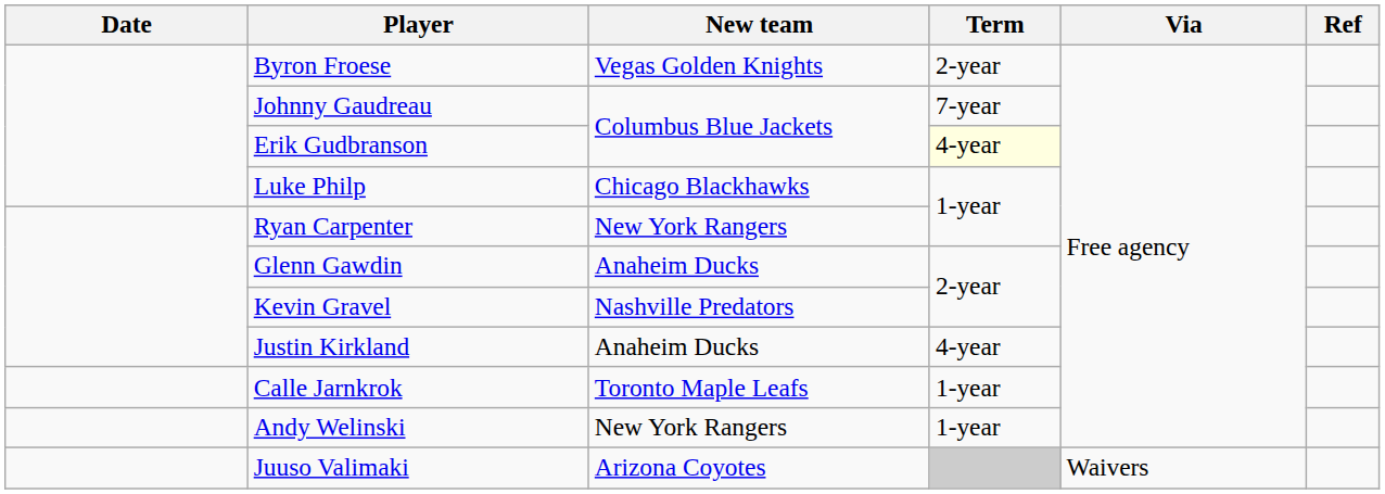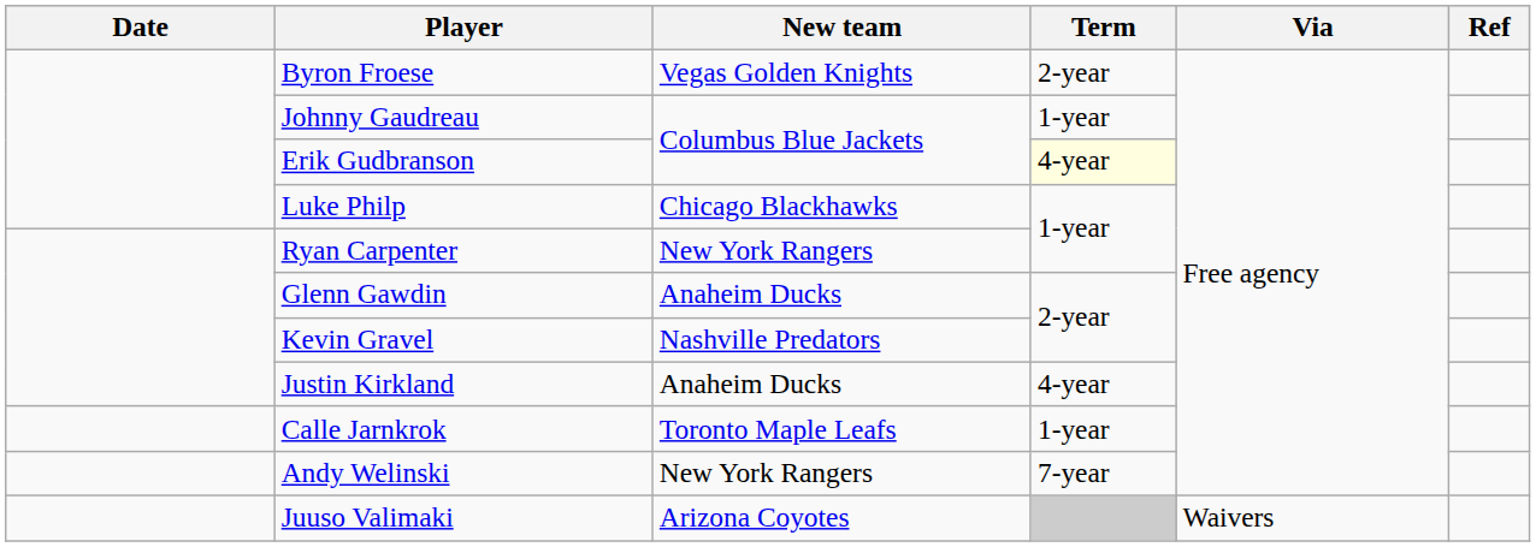Johnny Gaudreau | Term: 7-year -> 1-year
Andy Welinski | Term: 1-year -> 7-year
